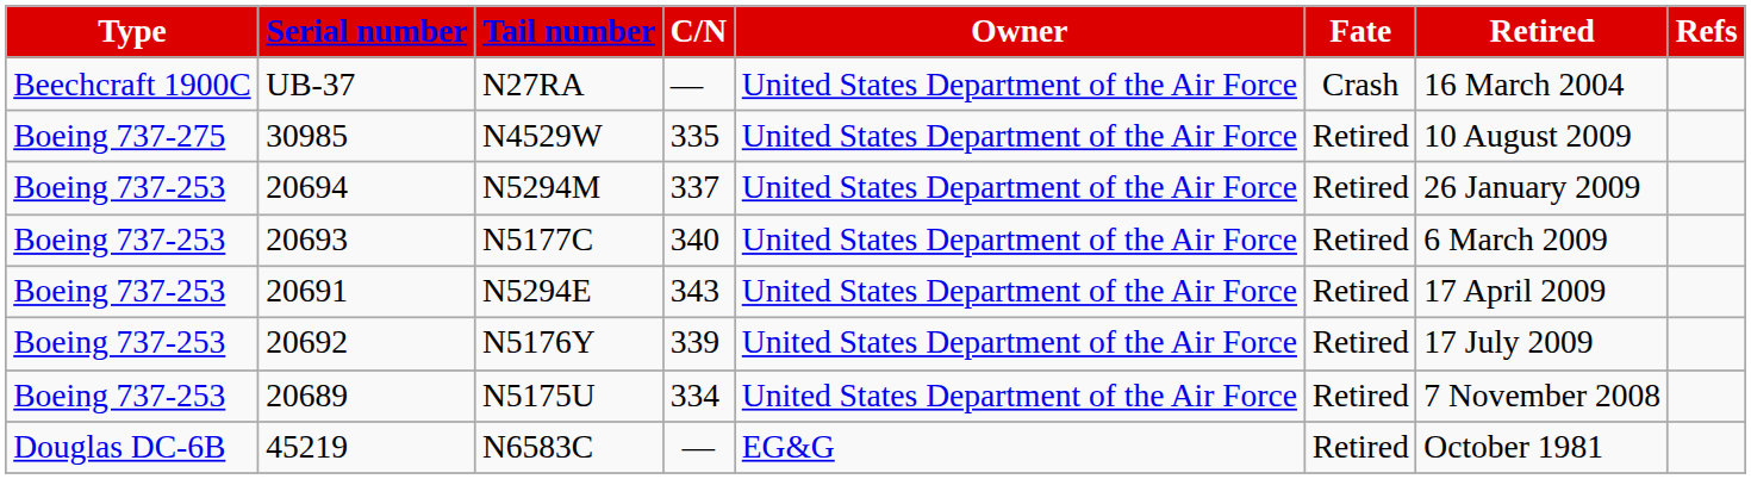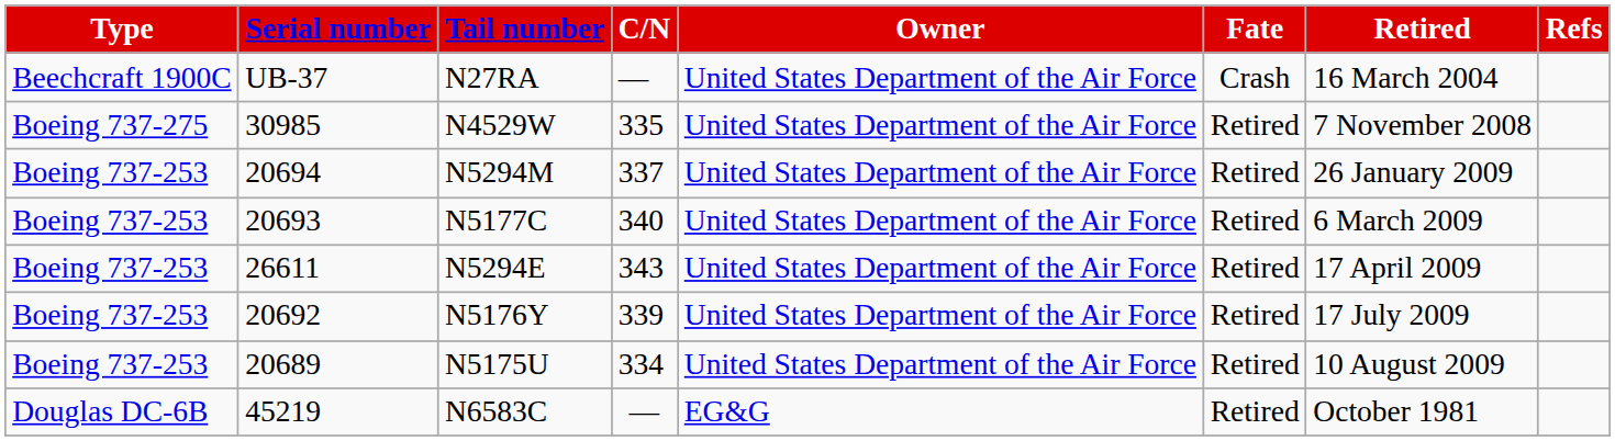N4529W | Retired: 10 August 2009 -> 7 November 2008
N5294E | Serial number: 20691 -> 26611
N5175U | Retired: 7 November 2008 -> 10 August 2009
